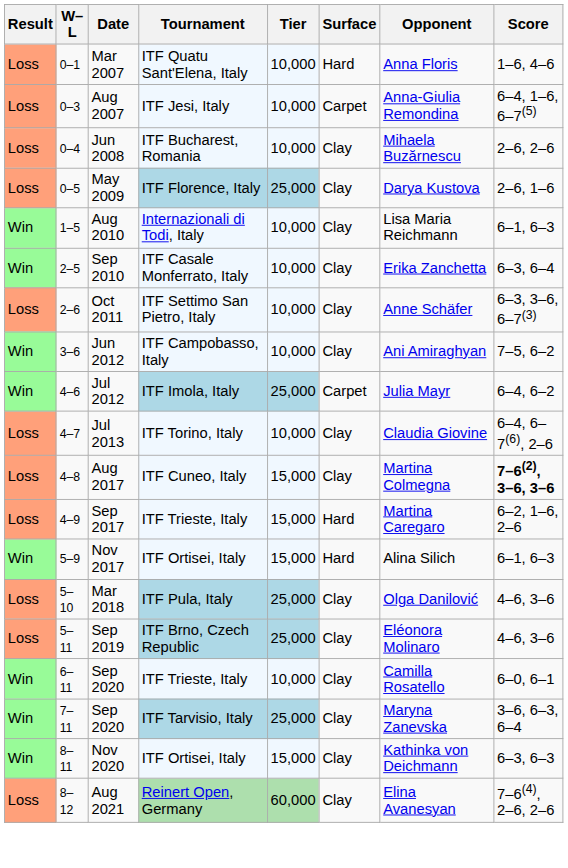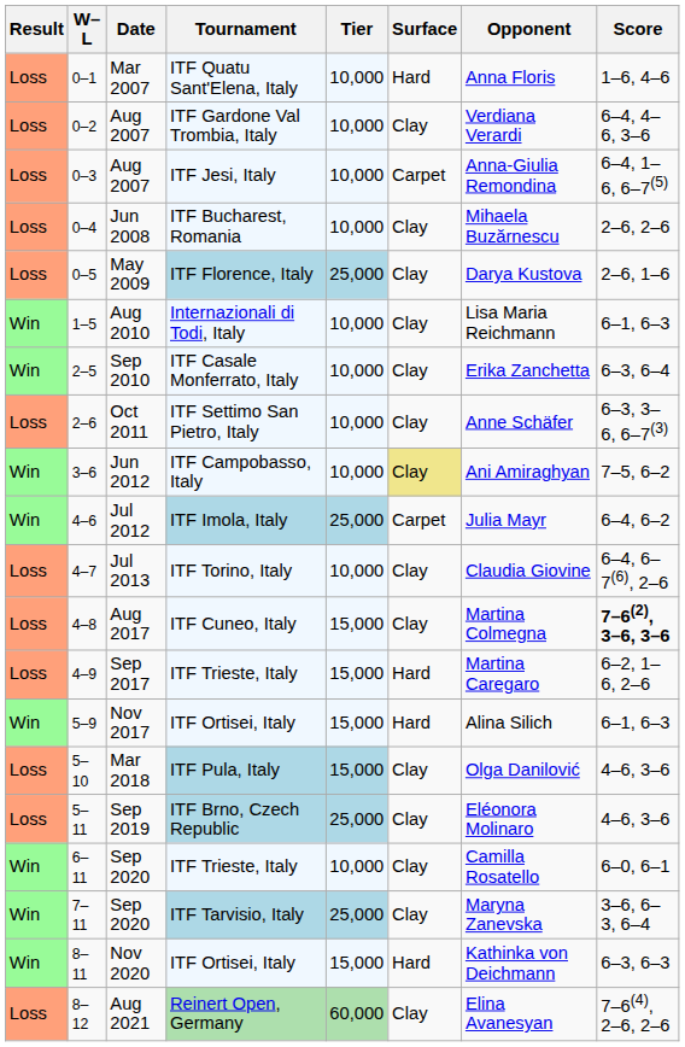+ row: Loss | 0–2 | Aug 2007 | ITF Gardone Val Trombia, Italy | 10,000 | Clay | Verdiana Verardi | 6–4, 4–6, 3–6
Jun 2012 | Surface: no background -> khaki background
Mar 2018 | Tier: 25,000 -> 15,000
Nov 2020 | Surface: Clay -> Hard
